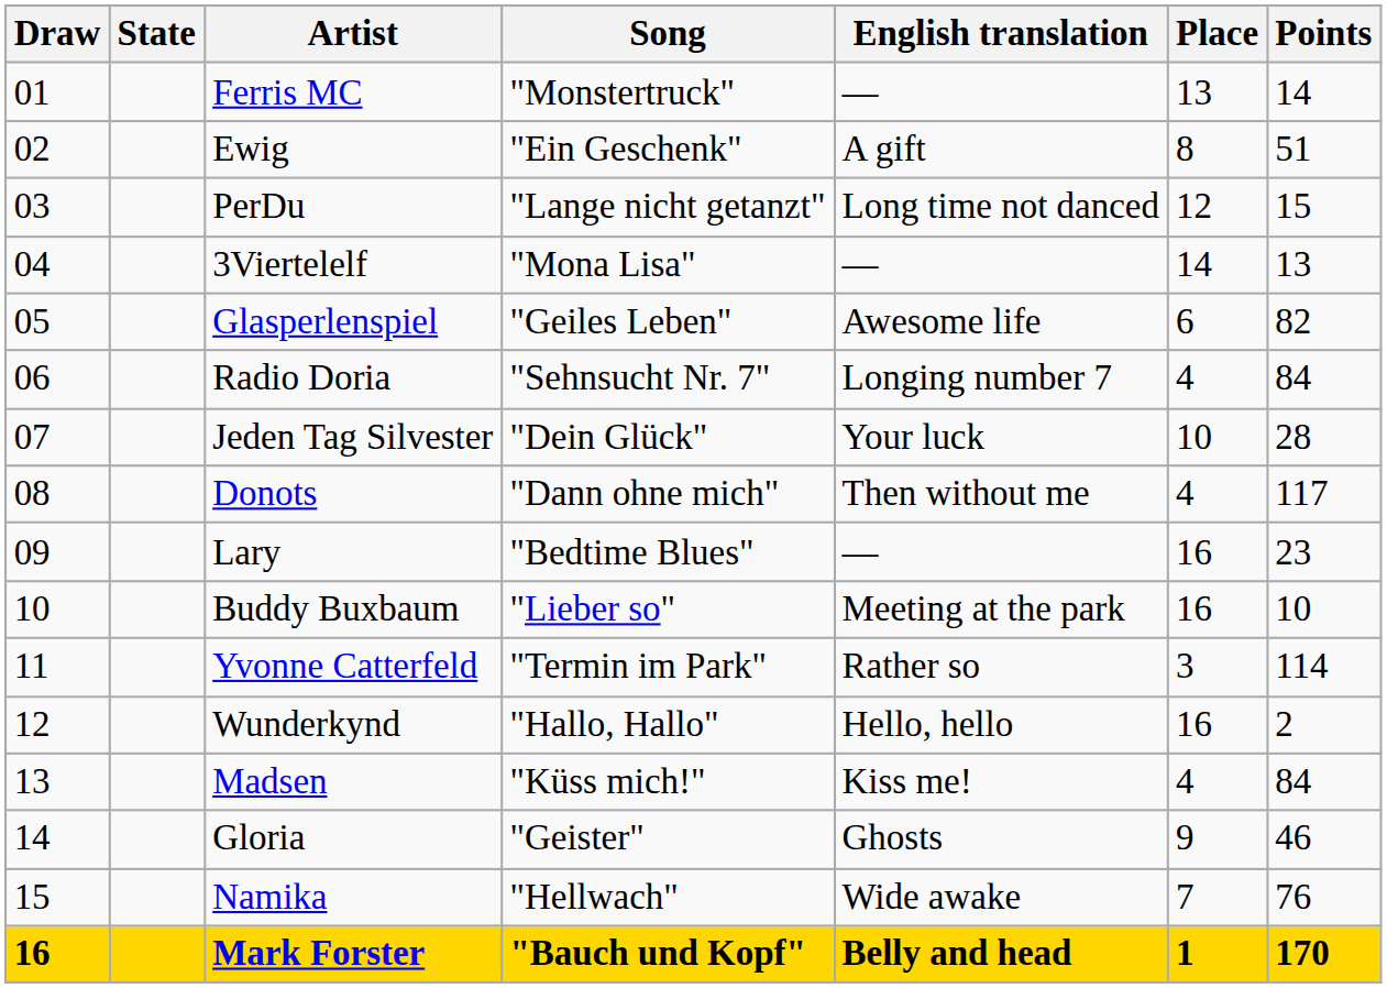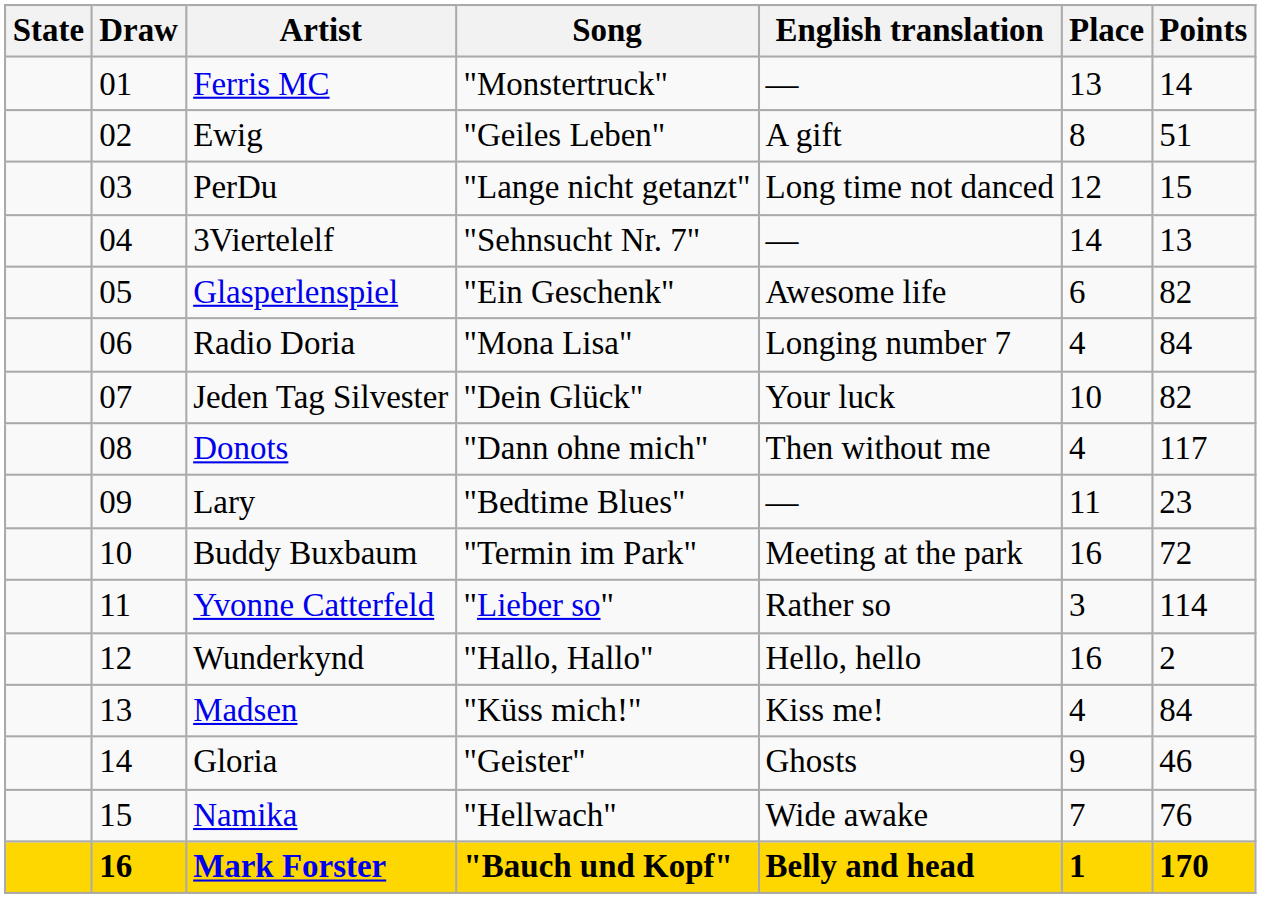columns swapped: Draw <-> State
Ewig | Song: "Ein Geschenk" -> "Geiles Leben"
3Viertelelf | Song: "Mona Lisa" -> "Sehnsucht Nr. 7"
Glasperlenspiel | Song: "Geiles Leben" -> "Ein Geschenk"
Radio Doria | Song: "Sehnsucht Nr. 7" -> "Mona Lisa"
Jeden Tag Silvester | Points: 28 -> 82
Lary | Place: 16 -> 11
Buddy Buxbaum | Song: "Lieber so" -> "Termin im Park"
Buddy Buxbaum | Points: 10 -> 72
Yvonne Catterfeld | Song: "Termin im Park" -> "Lieber so"
